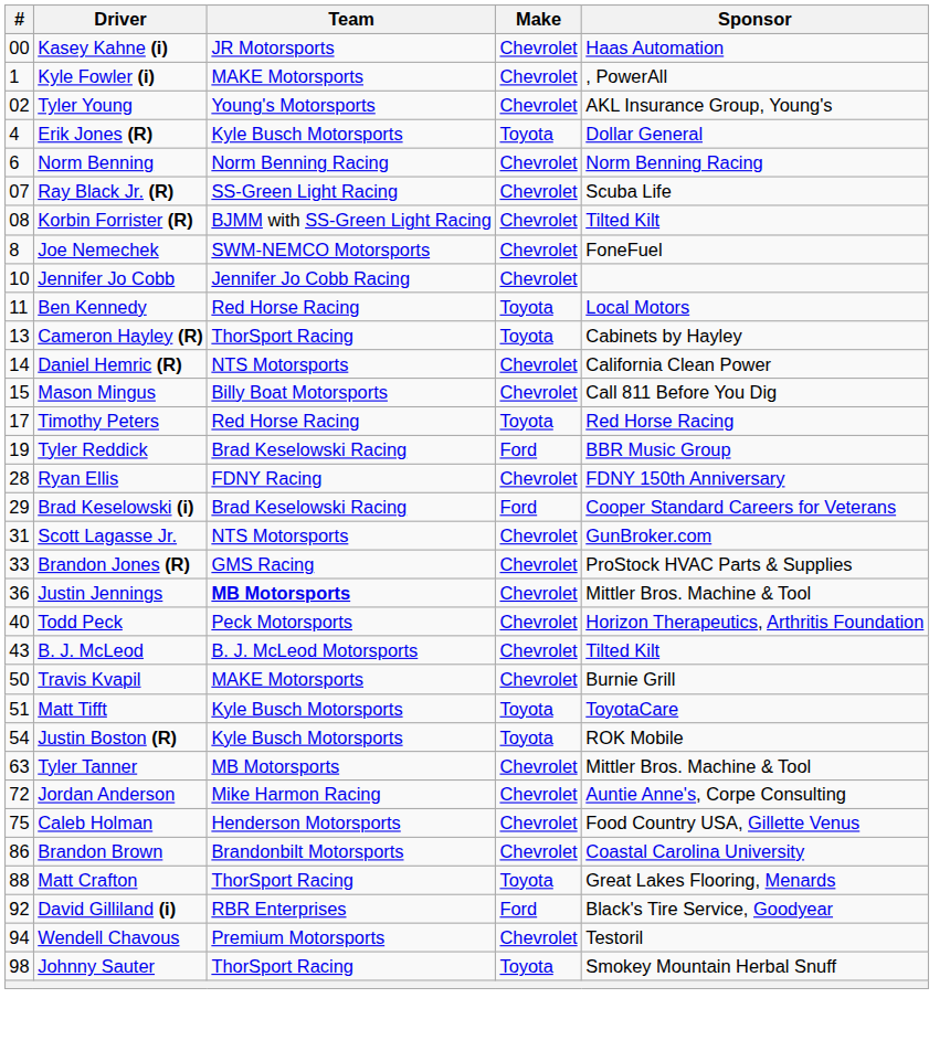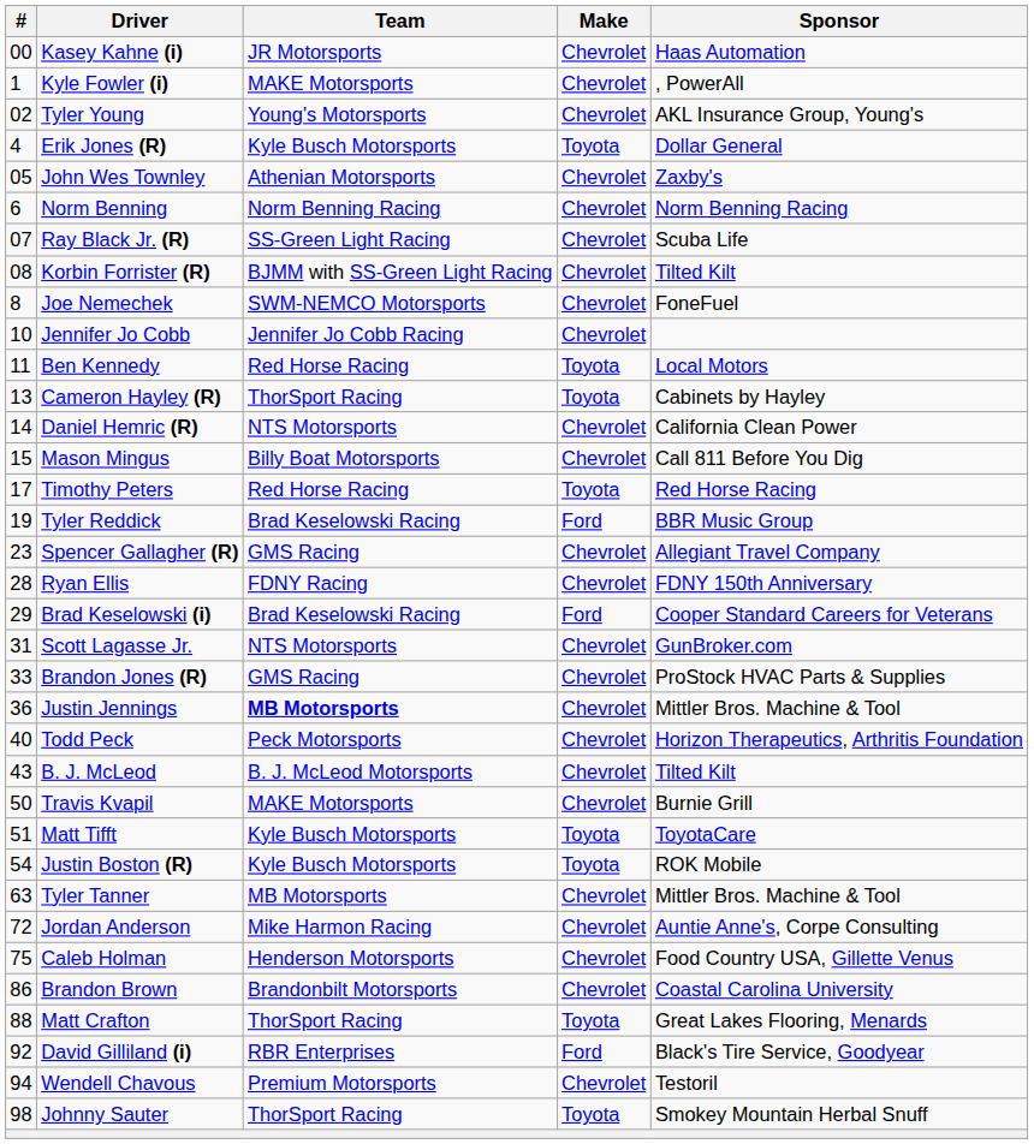+ row: 05 | John Wes Townley | Athenian Motorsports | Chevrolet | Zaxby's
+ row: 23 | Spencer Gallagher (R) | GMS Racing | Chevrolet | Allegiant Travel Company
